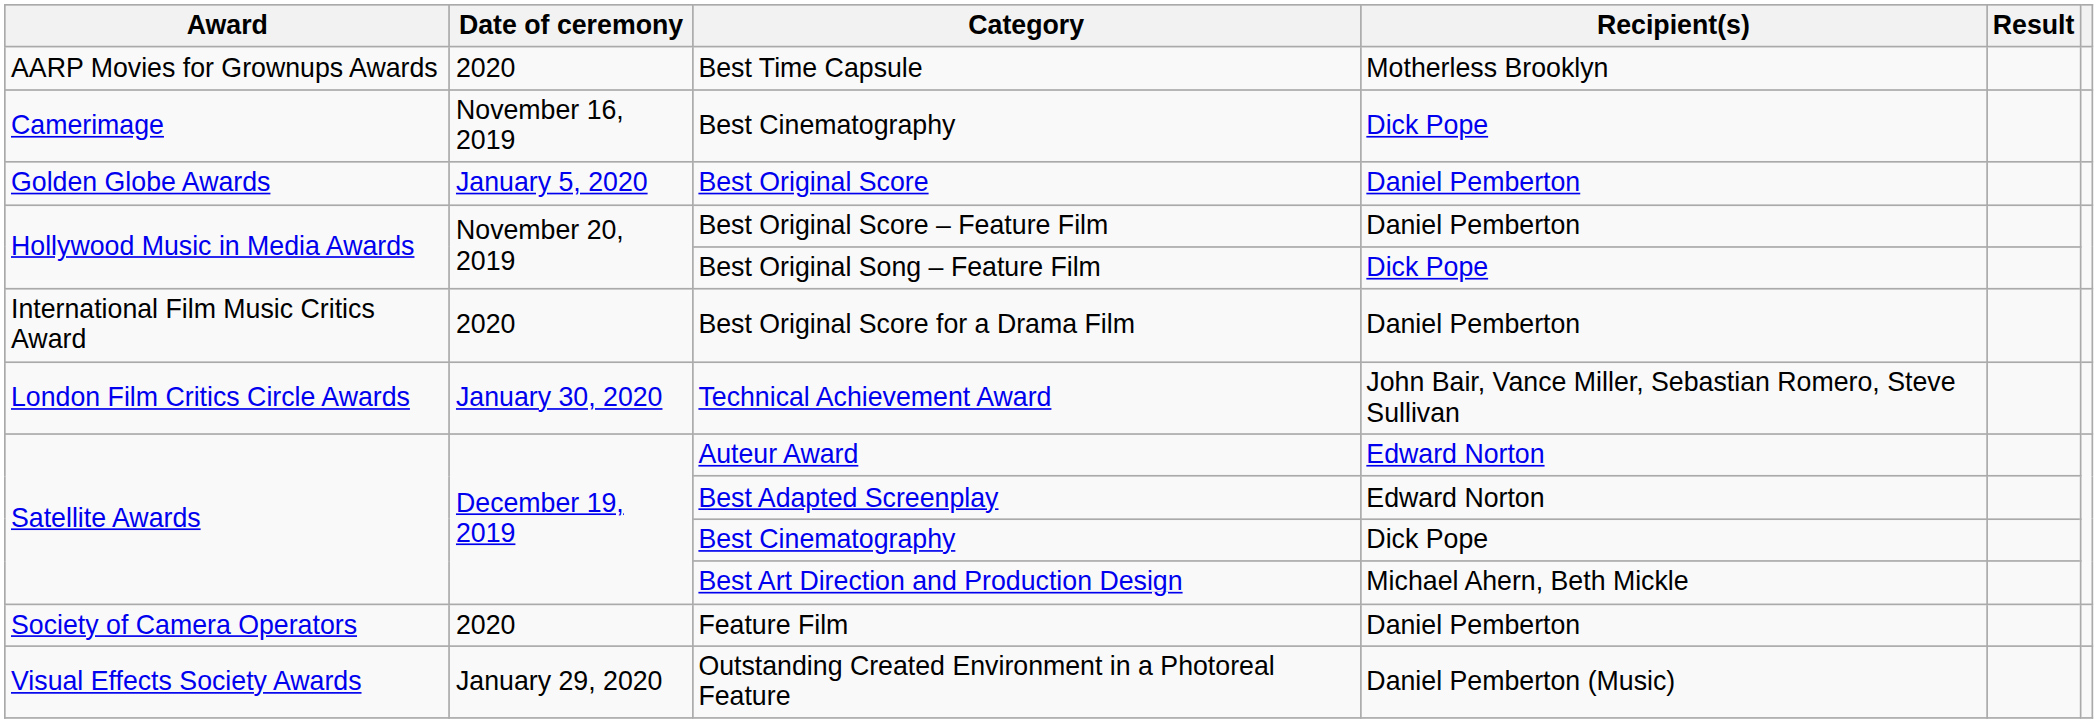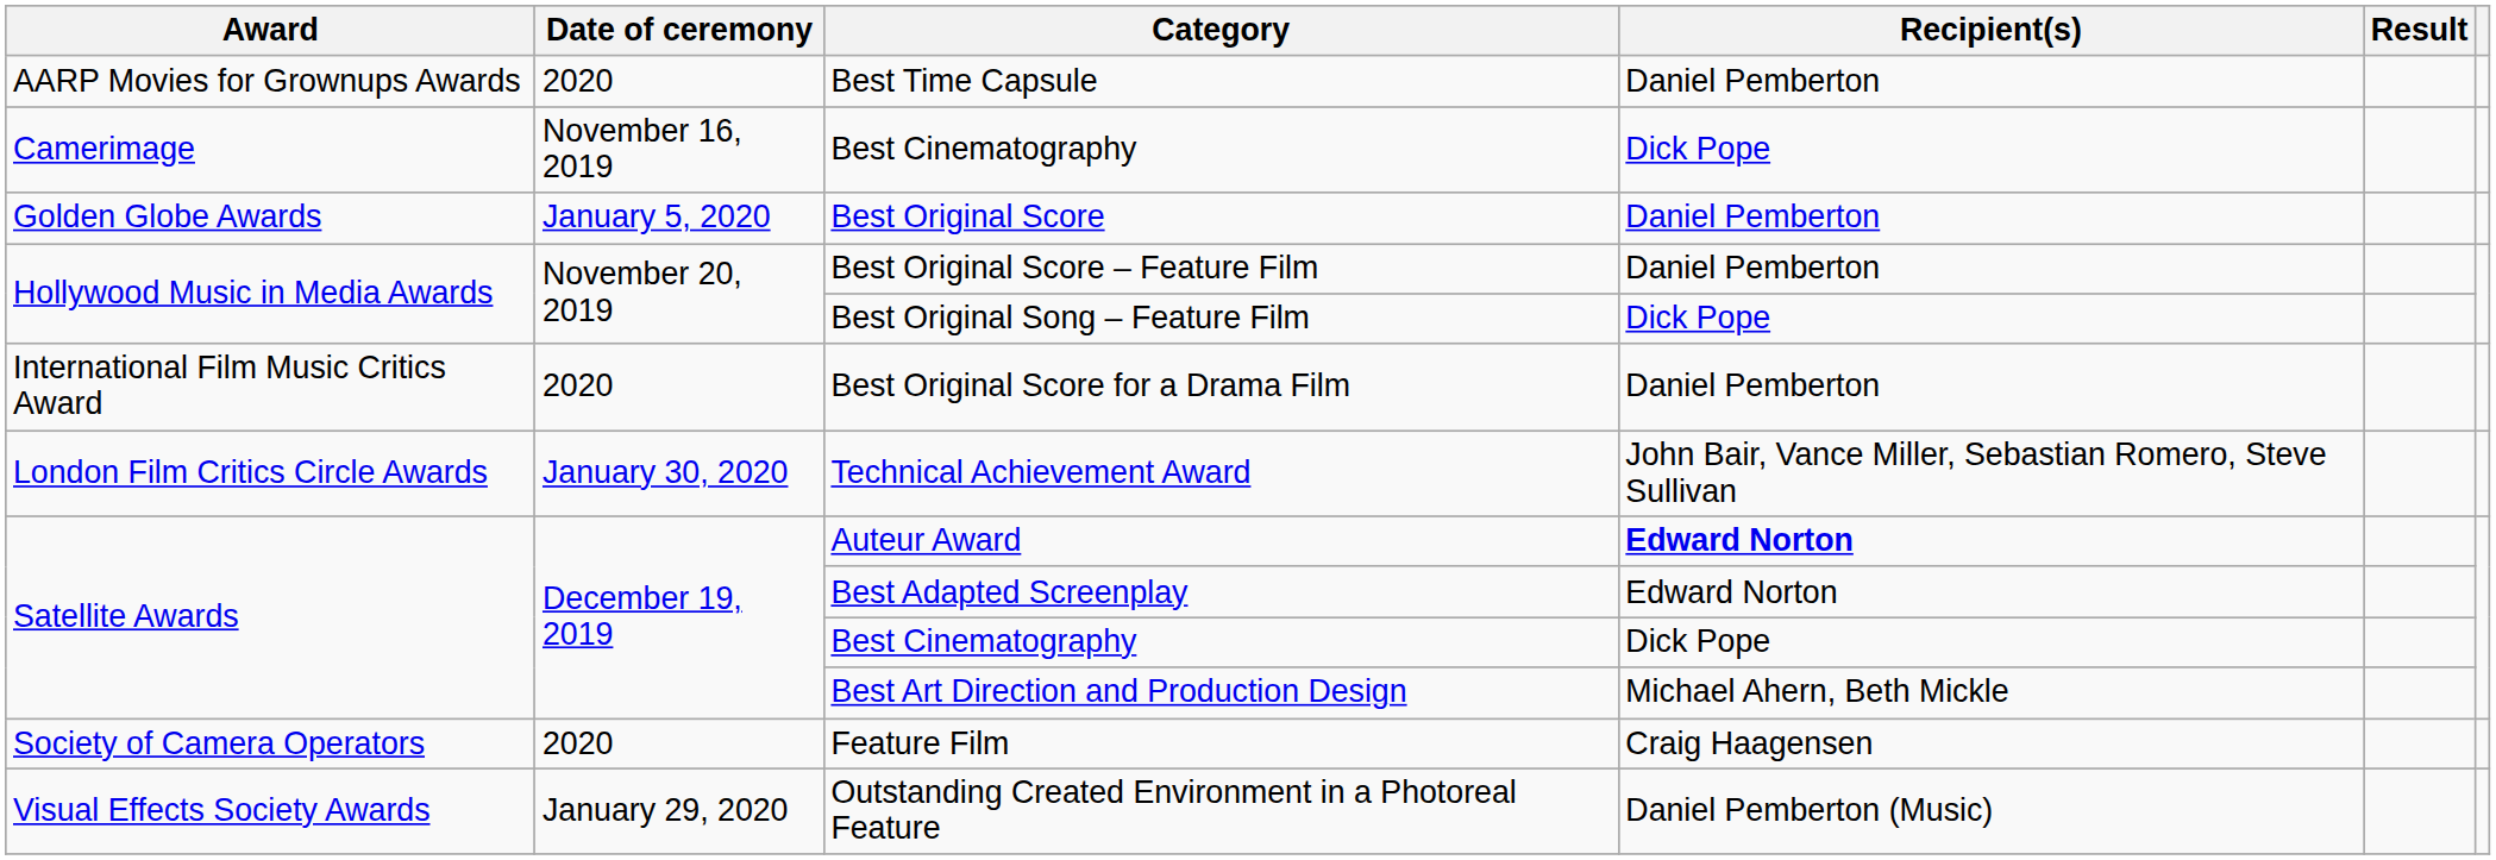Best Time Capsule | Recipient(s): Motherless Brooklyn -> Daniel Pemberton
Auteur Award | Recipient(s): normal -> bold
Feature Film | Recipient(s): Daniel Pemberton -> Craig Haagensen
